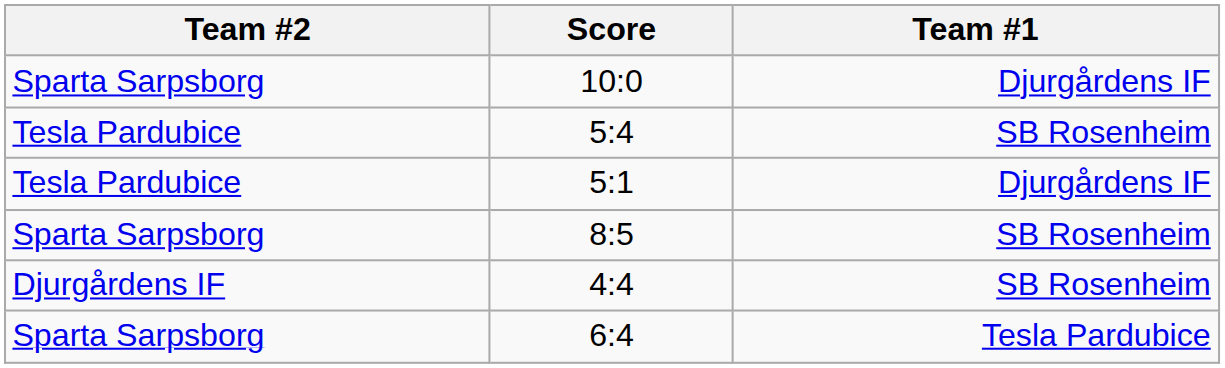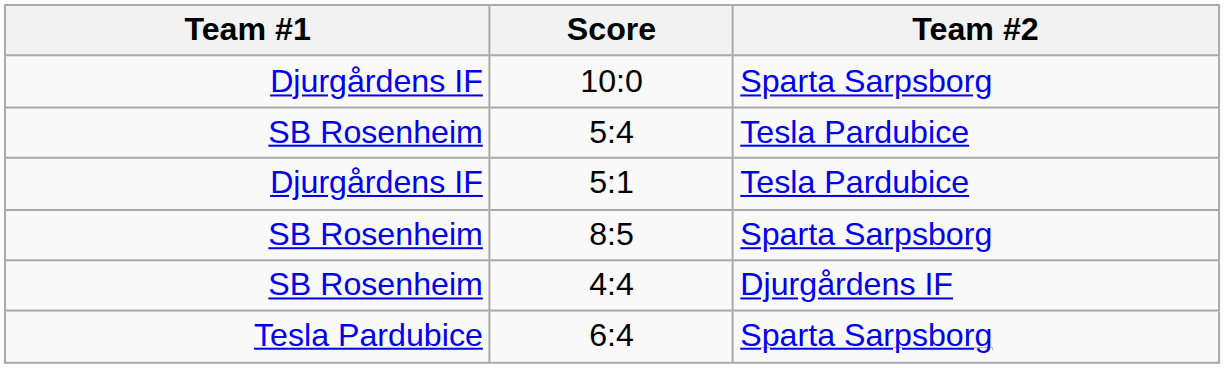columns swapped: Team #1 <-> Team #2
